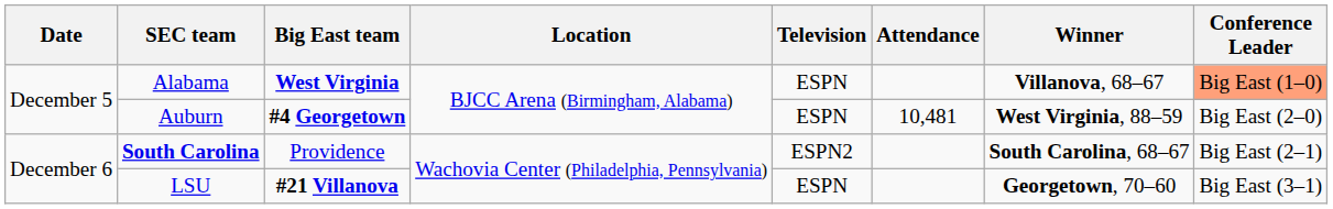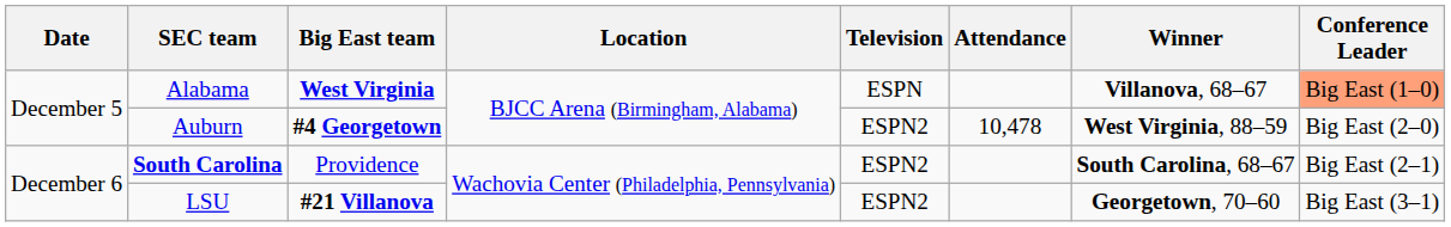Auburn | Television: ESPN -> ESPN2
Auburn | Attendance: 10,481 -> 10,478
LSU | Television: ESPN -> ESPN2
